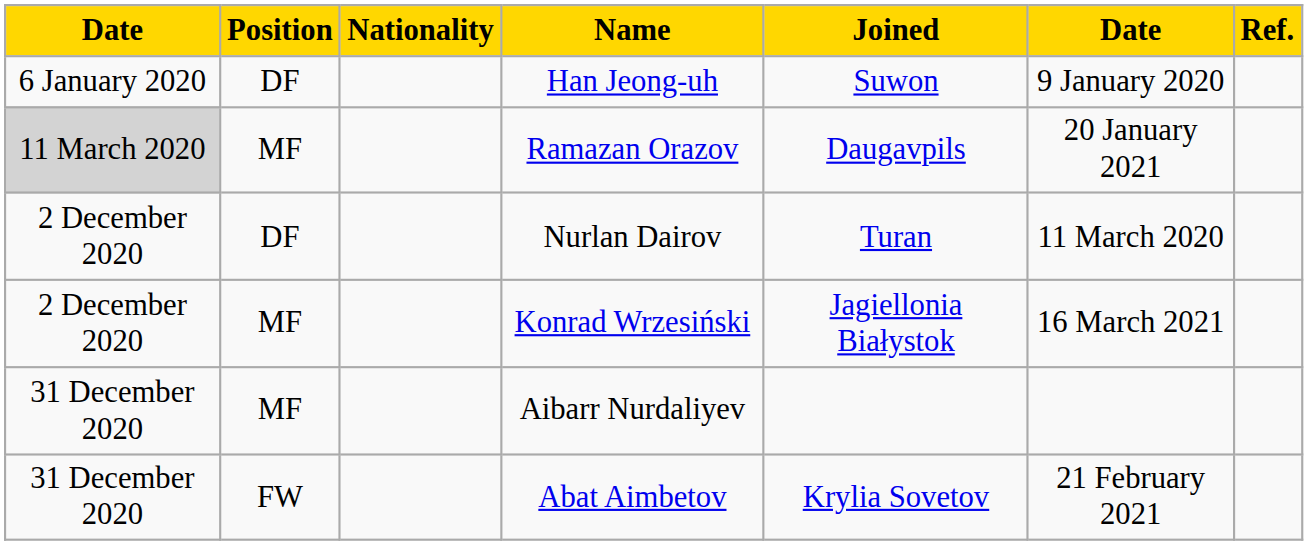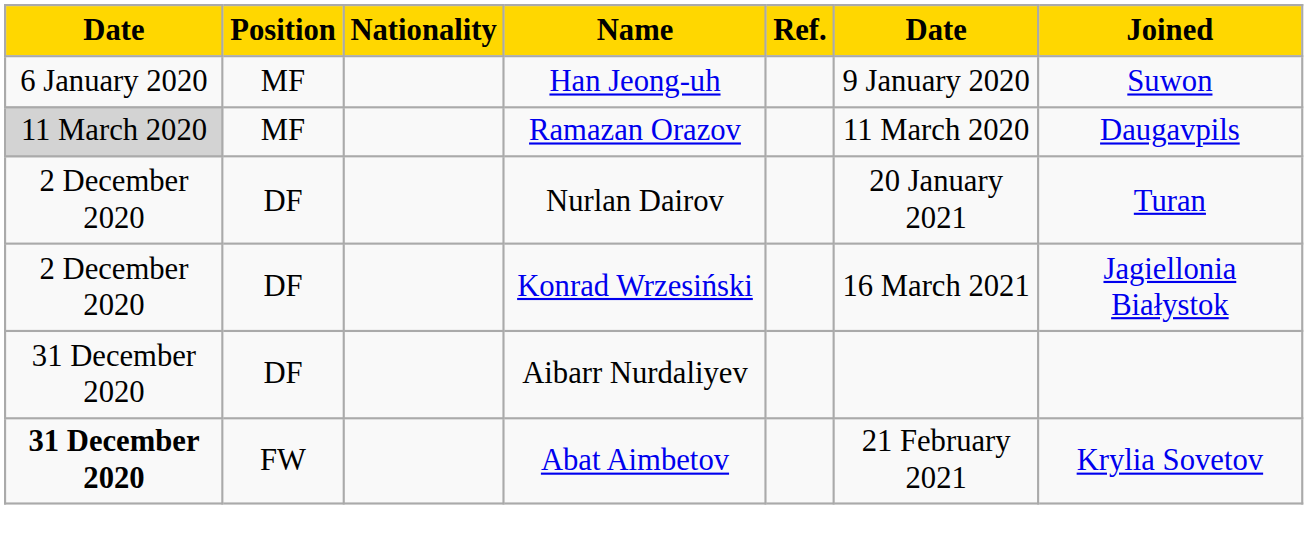columns swapped: Joined <-> Ref.
Han Jeong-uh | Position: DF -> MF
Ramazan Orazov | column 6: 20 January 2021 -> 11 March 2020
Nurlan Dairov | column 6: 11 March 2020 -> 20 January 2021
Konrad Wrzesiński | Position: MF -> DF
Aibarr Nurdaliyev | Position: MF -> DF
Abat Aimbetov | column 1: normal -> bold
